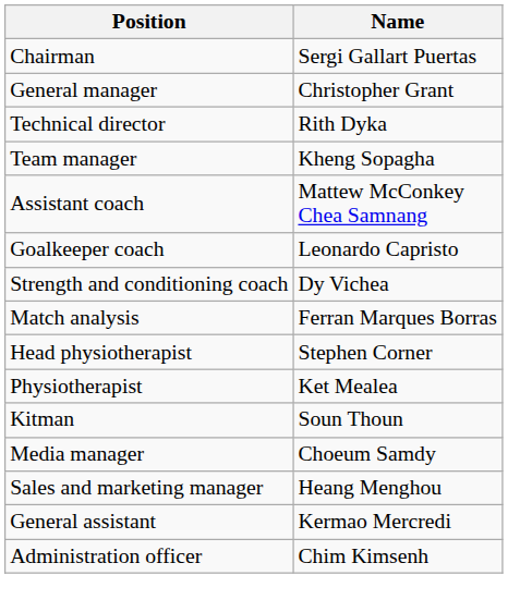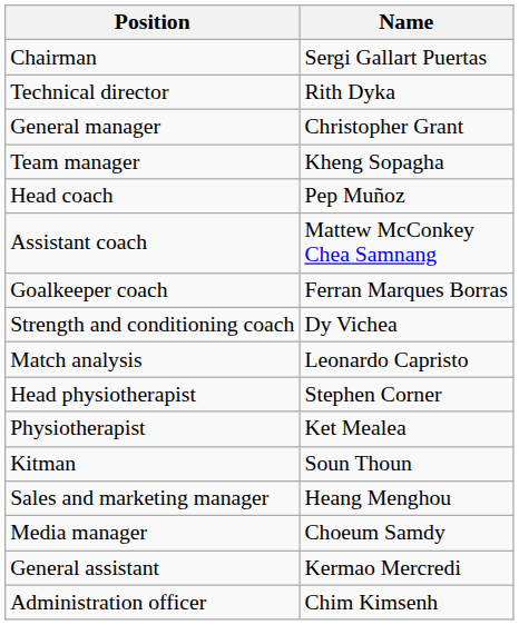rows swapped: Technical director <-> General manager
+ row: Head coach | Pep Muñoz
Goalkeeper coach | Name: Leonardo Capristo -> Ferran Marques Borras
Match analysis | Name: Ferran Marques Borras -> Leonardo Capristo
rows swapped: Sales and marketing manager <-> Media manager
